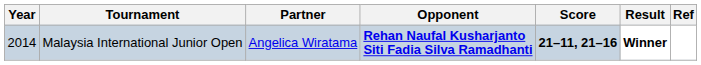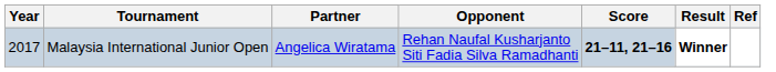Malaysia International Junior Open | Year: 2014 -> 2017
Malaysia International Junior Open | Opponent: bold -> normal
